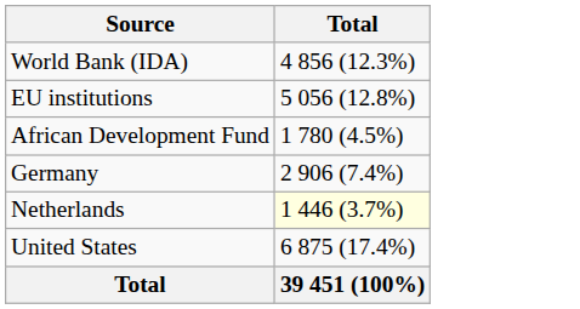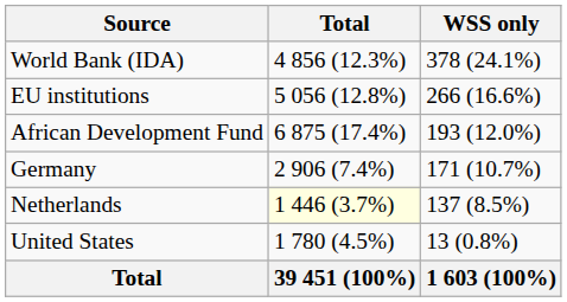+ column: WSS only | 378 (24.1%) | 266 (16.6%) | 193 (12.0%) | 171 (10.7%) | 137 (8.5%) | 13 (0.8%) | 1 603 (100%)
African Development Fund | Total: 1 780 (4.5%) -> 6 875 (17.4%)
United States | Total: 6 875 (17.4%) -> 1 780 (4.5%)
